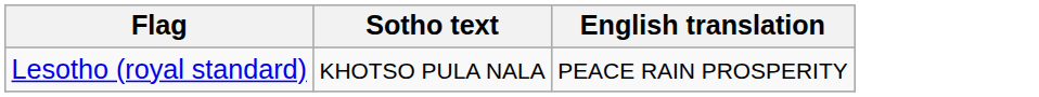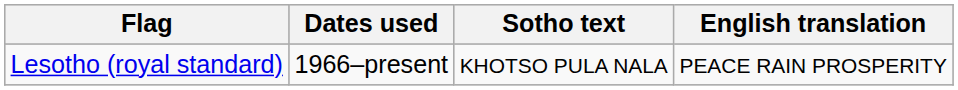+ column: Dates used | 1966–present
